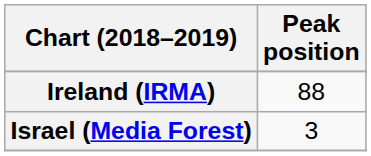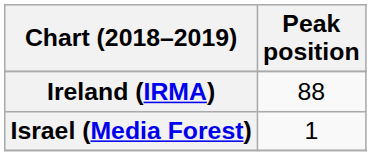Israel (Media Forest) | Peak position: 3 -> 1
